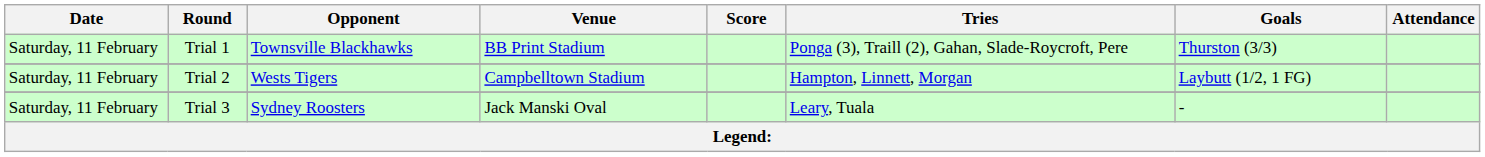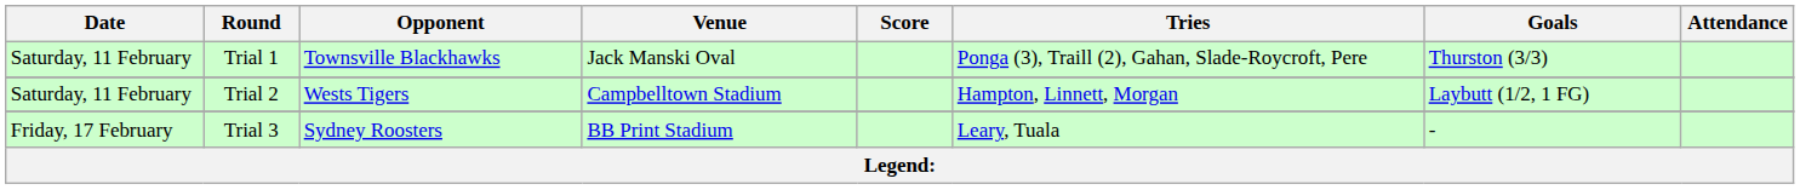Trial 1 | Venue: BB Print Stadium -> Jack Manski Oval
Trial 3 | Date: Saturday, 11 February -> Friday, 17 February
Trial 3 | Venue: Jack Manski Oval -> BB Print Stadium
